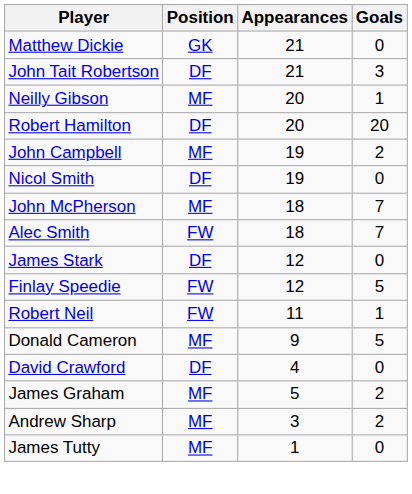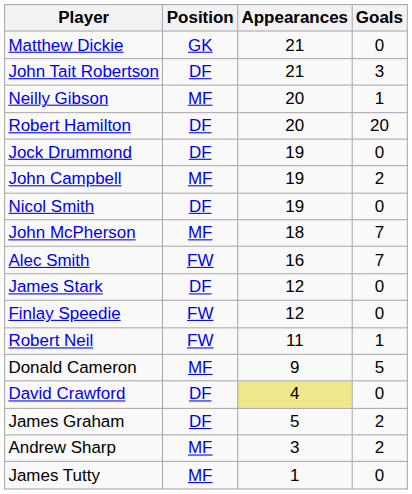+ row: Jock Drummond | DF | 19 | 0
Alec Smith | Appearances: 18 -> 16
Finlay Speedie | Goals: 5 -> 0
David Crawford | Appearances: no background -> khaki background
James Graham | Position: MF -> DF
